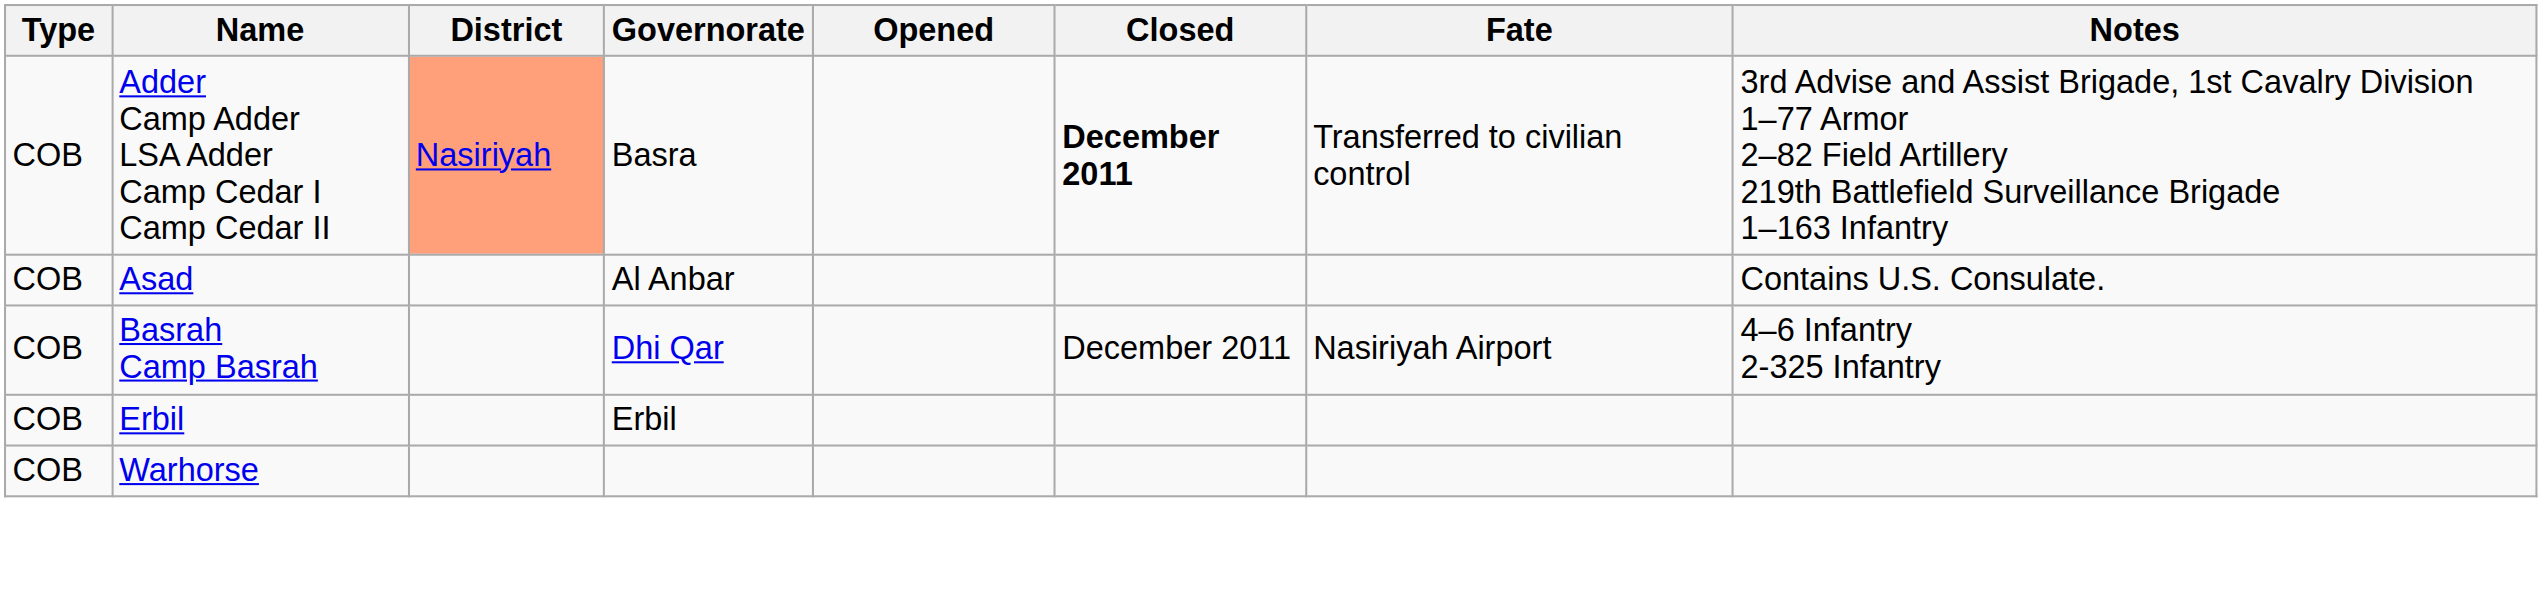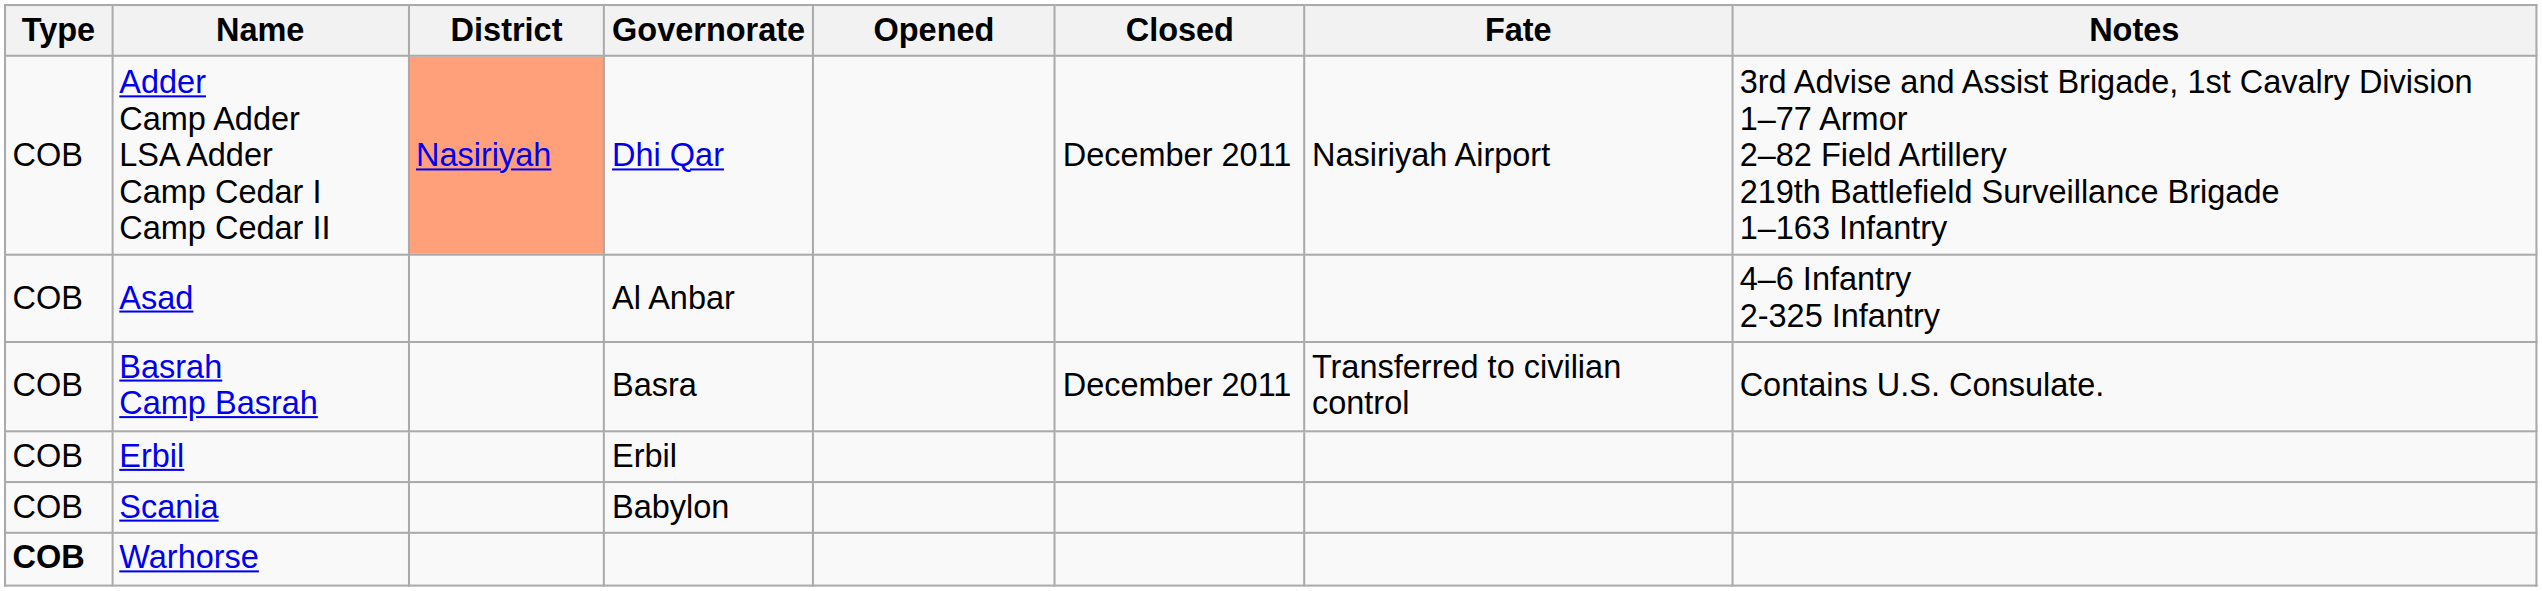Adder Camp Adder LSA Adder Camp Cedar I Camp Cedar II | Governorate: Basra -> Dhi Qar
Adder Camp Adder LSA Adder Camp Cedar I Camp Cedar II | Closed: bold -> normal
Adder Camp Adder LSA Adder Camp Cedar I Camp Cedar II | Fate: Transferred to civilian control -> Nasiriyah Airport
Asad | Notes: Contains U.S. Consulate. -> 4–6 Infantry 2-325 Infantry
Basrah Camp Basrah | Governorate: Dhi Qar -> Basra
Basrah Camp Basrah | Fate: Nasiriyah Airport -> Transferred to civilian control
Basrah Camp Basrah | Notes: 4–6 Infantry 2-325 Infantry -> Contains U.S. Consulate.
+ row: COB | Scania | Babylon
Warhorse | Type: normal -> bold
